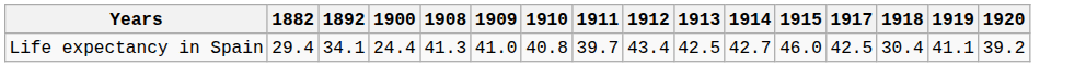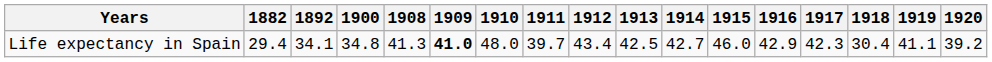+ column: 1916 | 42.9
Life expectancy in Spain | 1900: 24.4 -> 34.8
Life expectancy in Spain | 1909: normal -> bold
Life expectancy in Spain | 1910: 40.8 -> 48.0
Life expectancy in Spain | 1917: 42.5 -> 42.3
